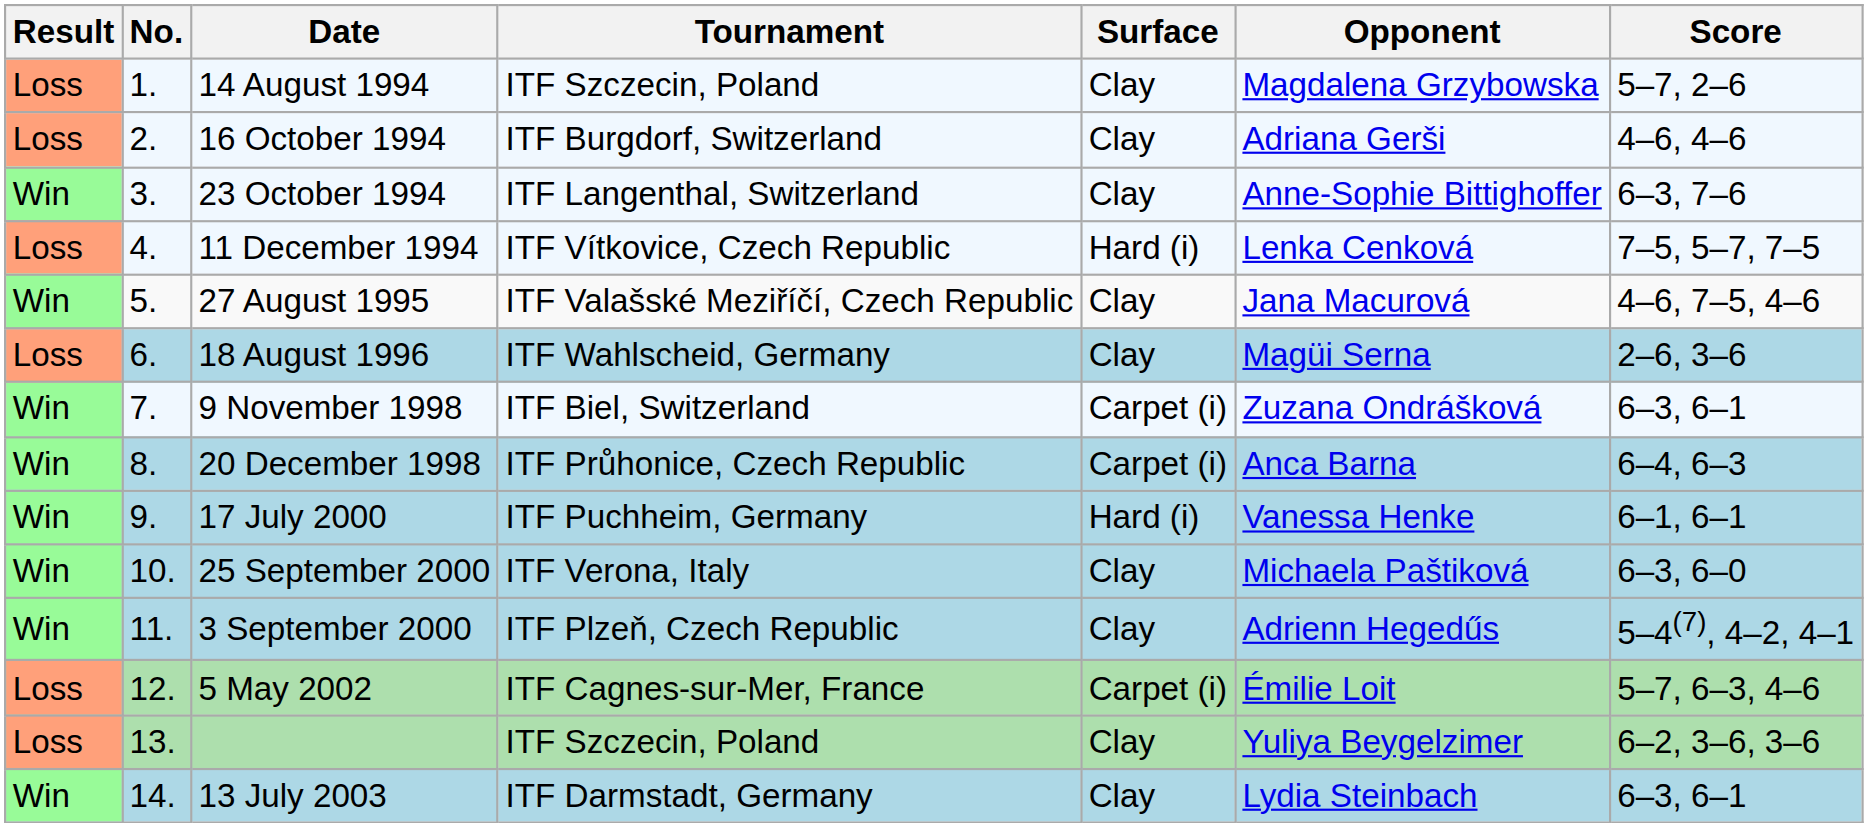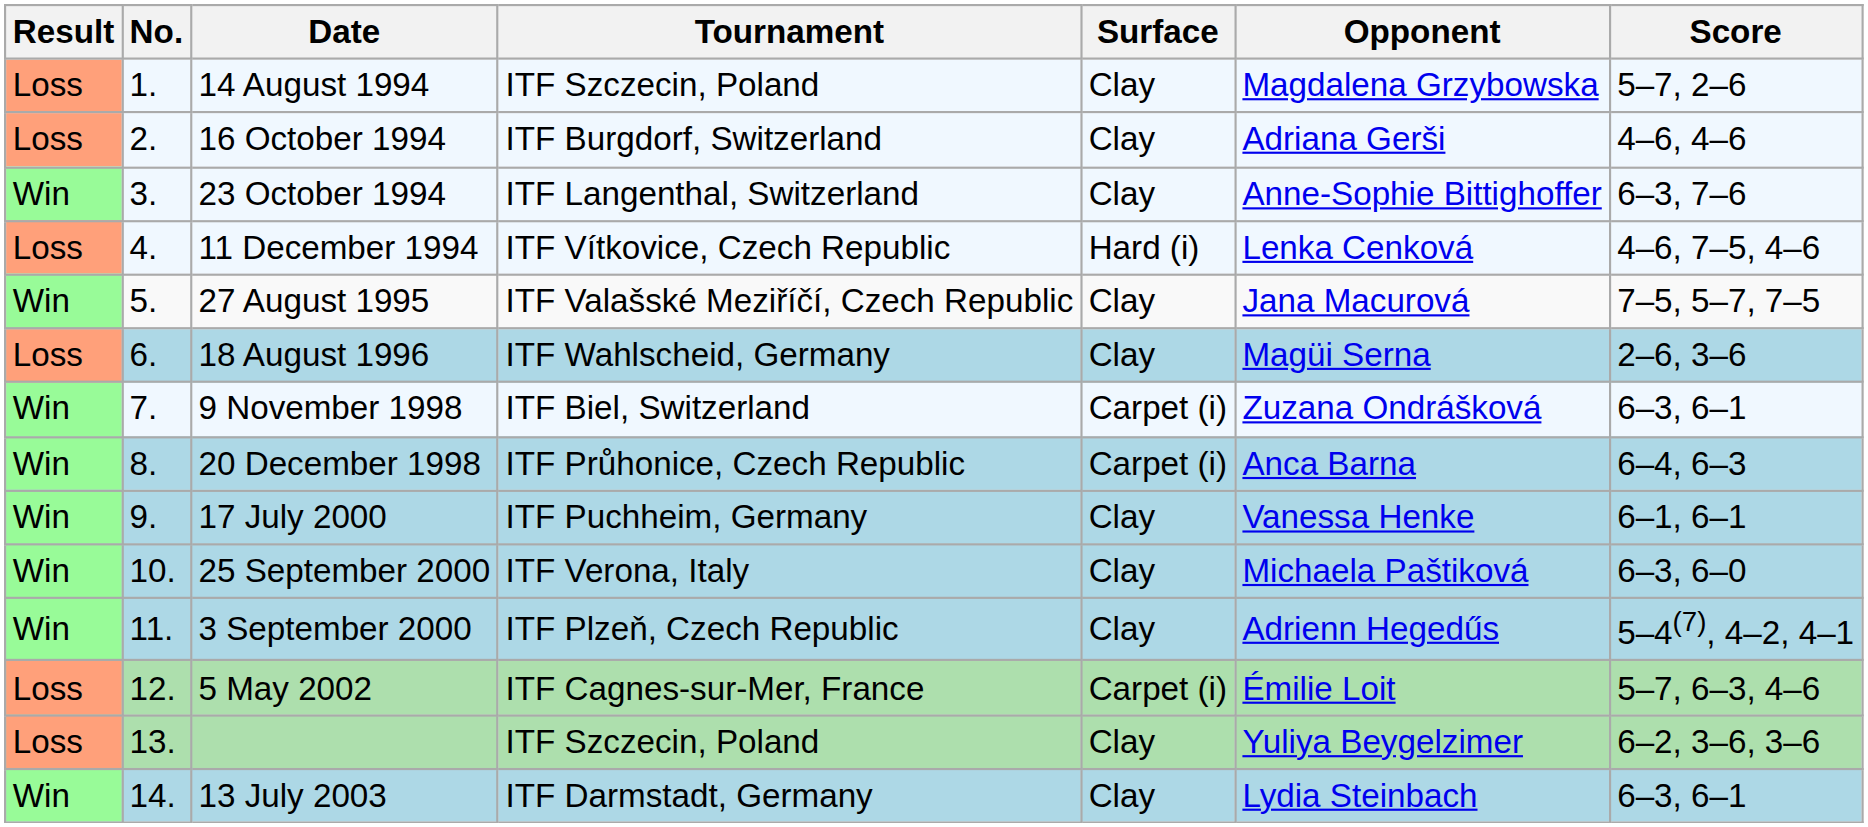11 December 1994 | Score: 7–5, 5–7, 7–5 -> 4–6, 7–5, 4–6
27 August 1995 | Score: 4–6, 7–5, 4–6 -> 7–5, 5–7, 7–5
17 July 2000 | Surface: Hard (i) -> Clay
